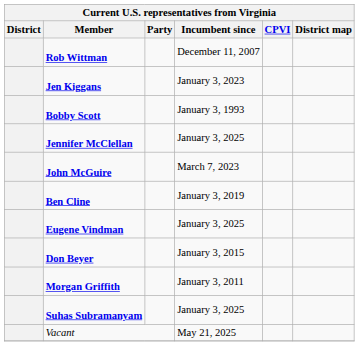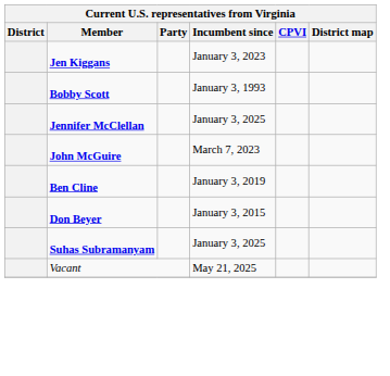- row: Rob Wittman | December 11, 2007
- row: Eugene Vindman | January 3, 2025
- row: Morgan Griffith | January 3, 2011
